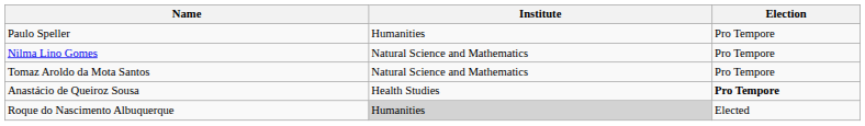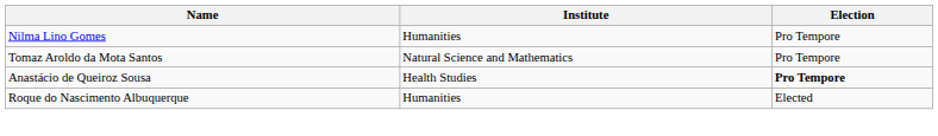- row: Paulo Speller | Humanities | Pro Tempore
Nilma Lino Gomes | Institute: Natural Science and Mathematics -> Humanities
Roque do Nascimento Albuquerque | Institute: lightgrey background -> no background
